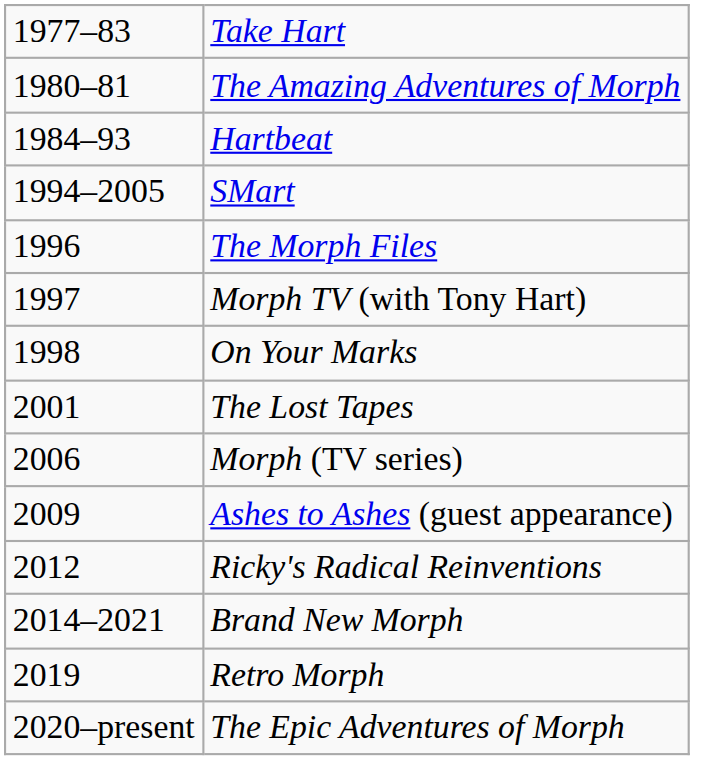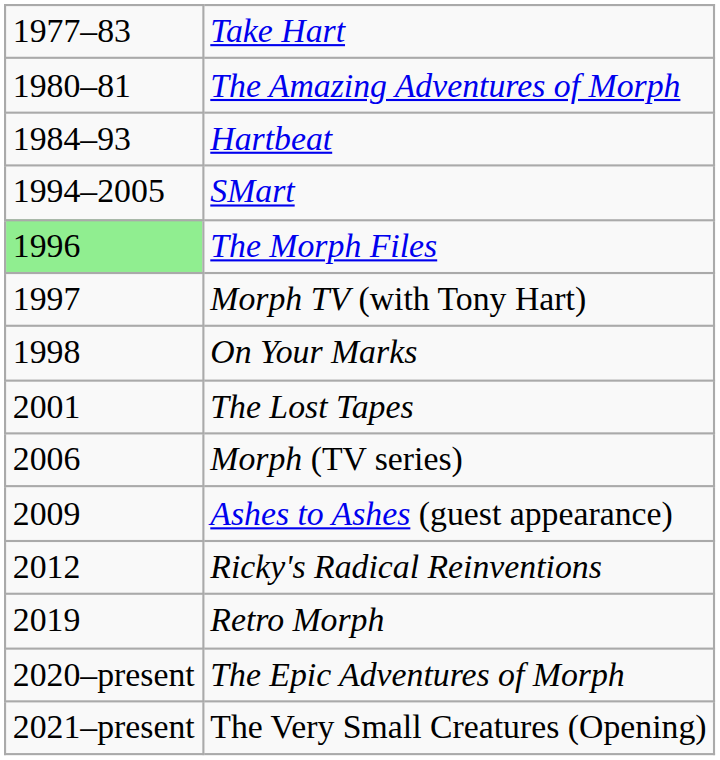The Morph Files | column 1: no background -> lightgreen background
- row: 2014–2021 | Brand New Morph
+ row: 2021–present | The Very Small Creatures (Opening)
